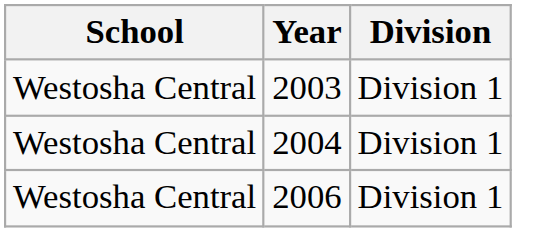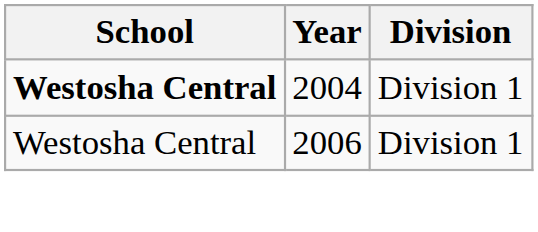- row: Westosha Central | 2003 | Division 1
2004 | School: normal -> bold
